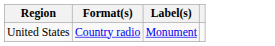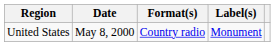+ column: Date | May 8, 2000
